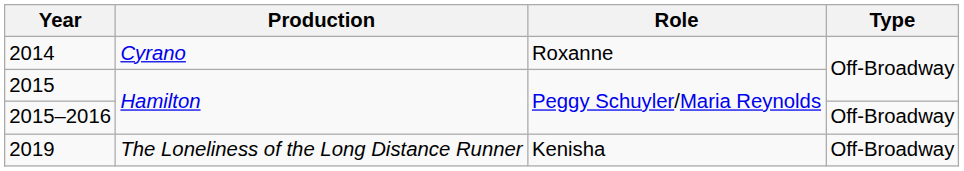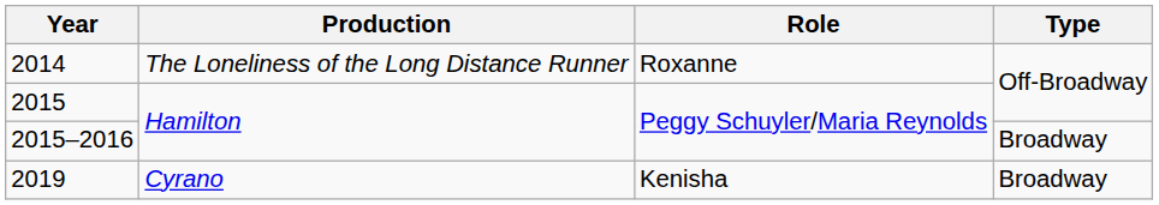2014 | Production: Cyrano -> The Loneliness of the Long Distance Runner
2015–2016 | Type: Off-Broadway -> Broadway
2019 | Production: The Loneliness of the Long Distance Runner -> Cyrano
2019 | Type: Off-Broadway -> Broadway
